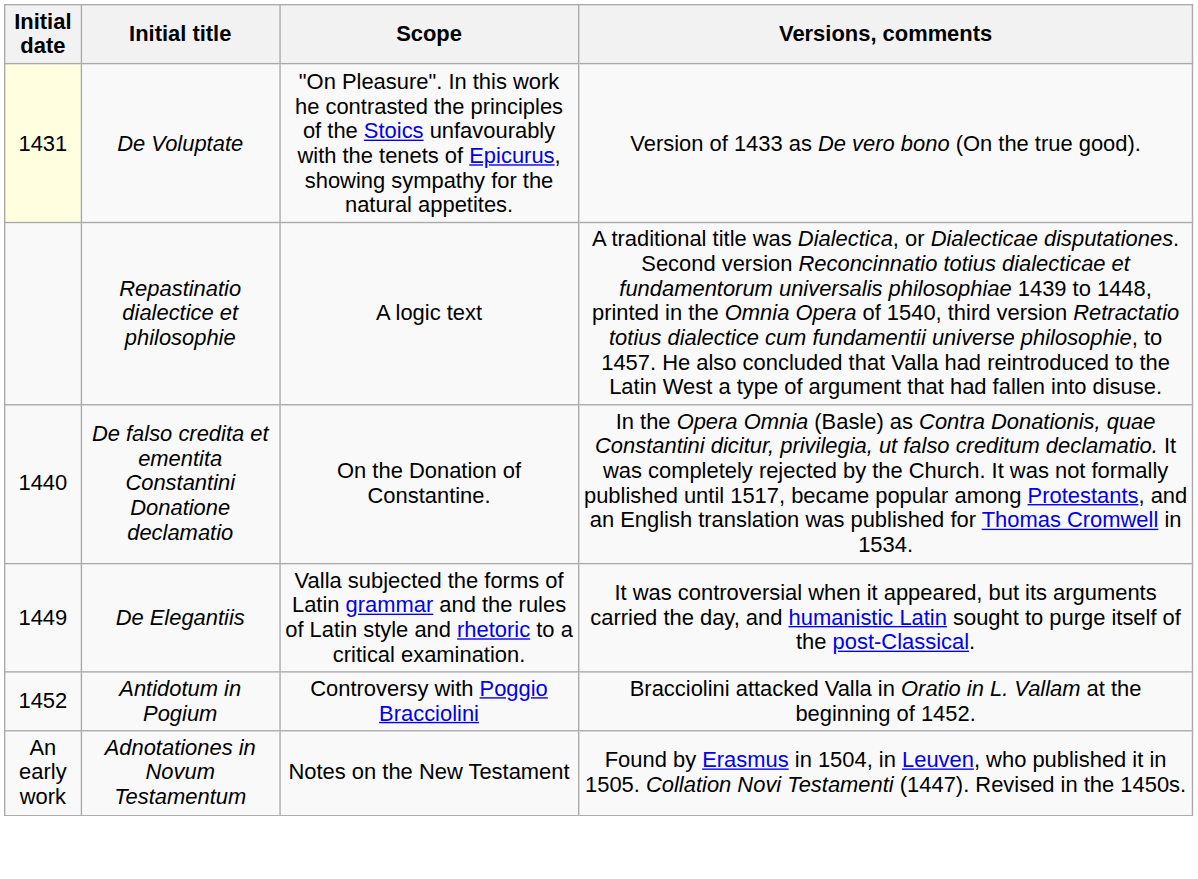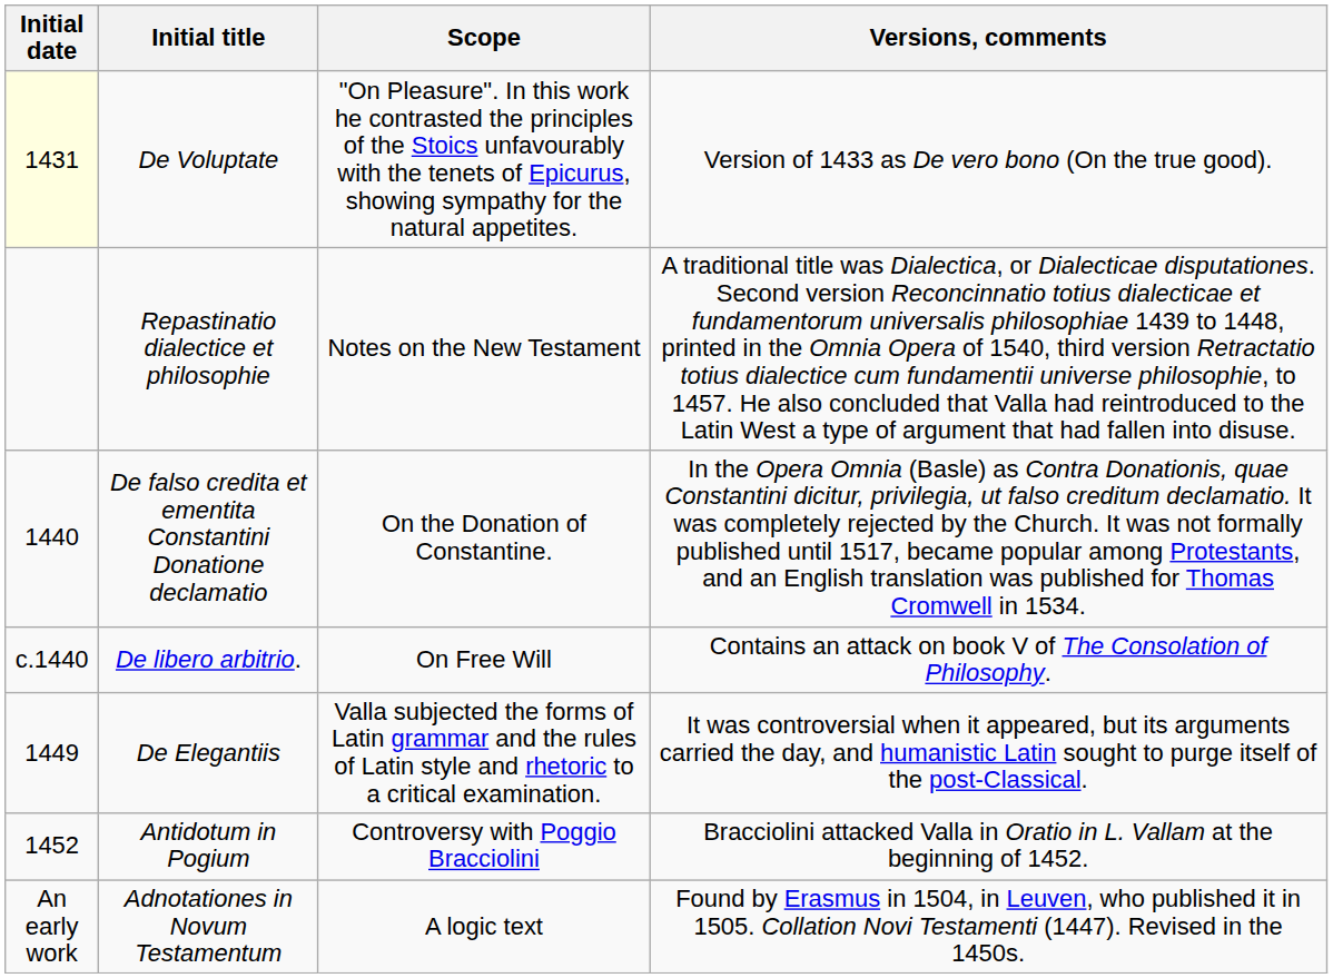Repastinatio dialectice et philosophie | Scope: A logic text -> Notes on the New Testament
+ row: c.1440 | De libero arbitrio. | On Free Will | Contains an attack on book V of The Consolation of Philosophy.
Adnotationes in Novum Testamentum | Scope: Notes on the New Testament -> A logic text
